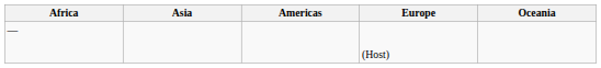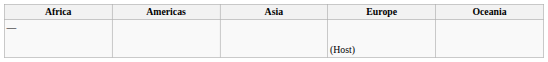columns swapped: Americas <-> Asia
